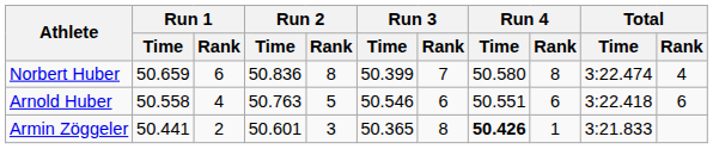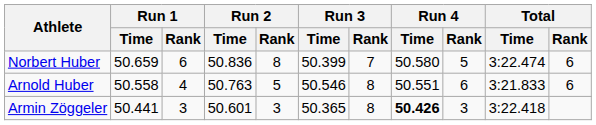Norbert Huber | Run 4 / Rank: 8 -> 5
Norbert Huber | Total / Rank: 4 -> 6
Arnold Huber | Run 3 / Rank: 6 -> 8
Arnold Huber | Total / Time: 3:22.418 -> 3:21.833
Armin Zöggeler | Run 1 / Rank: 2 -> 3
Armin Zöggeler | Run 4 / Rank: 1 -> 3
Armin Zöggeler | Total / Time: 3:21.833 -> 3:22.418
